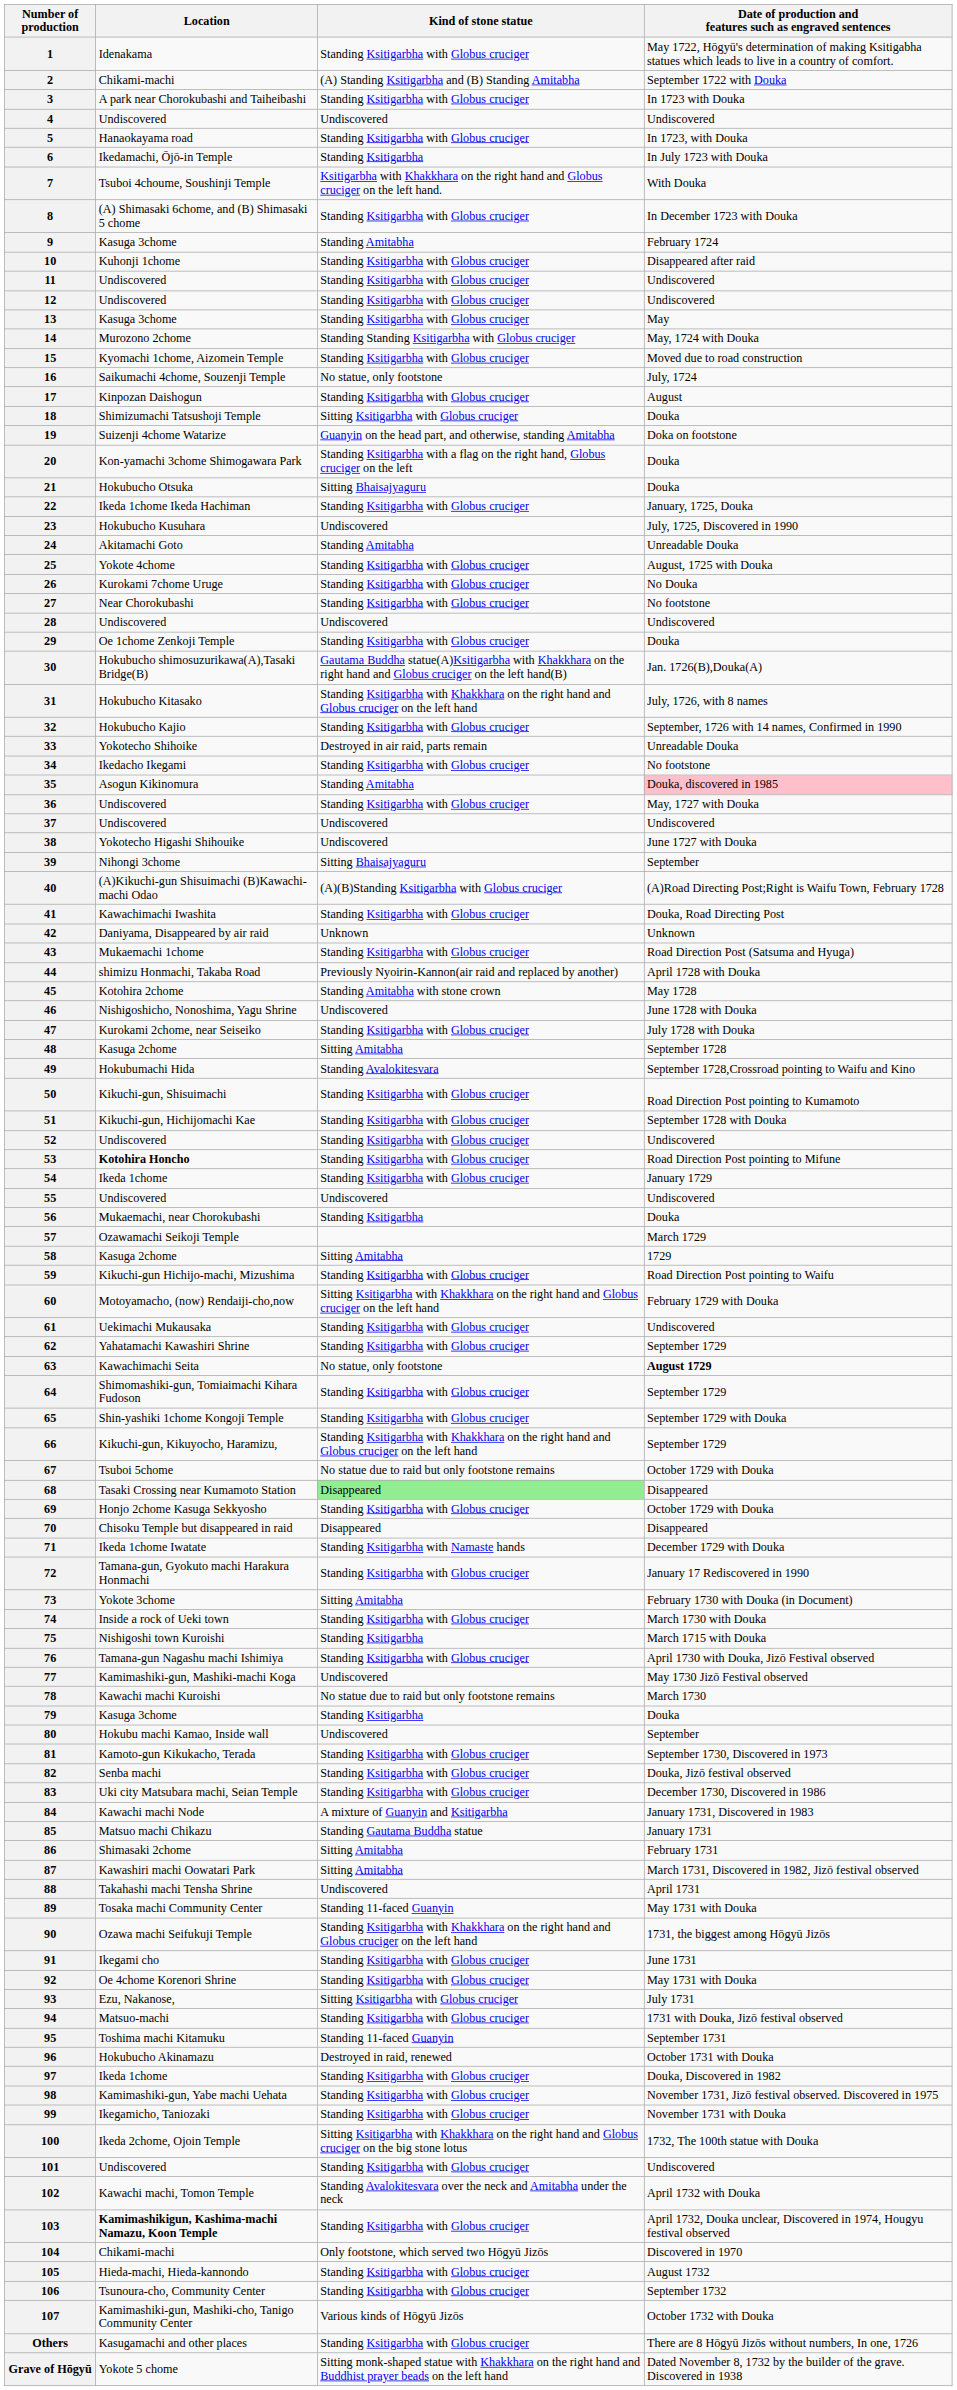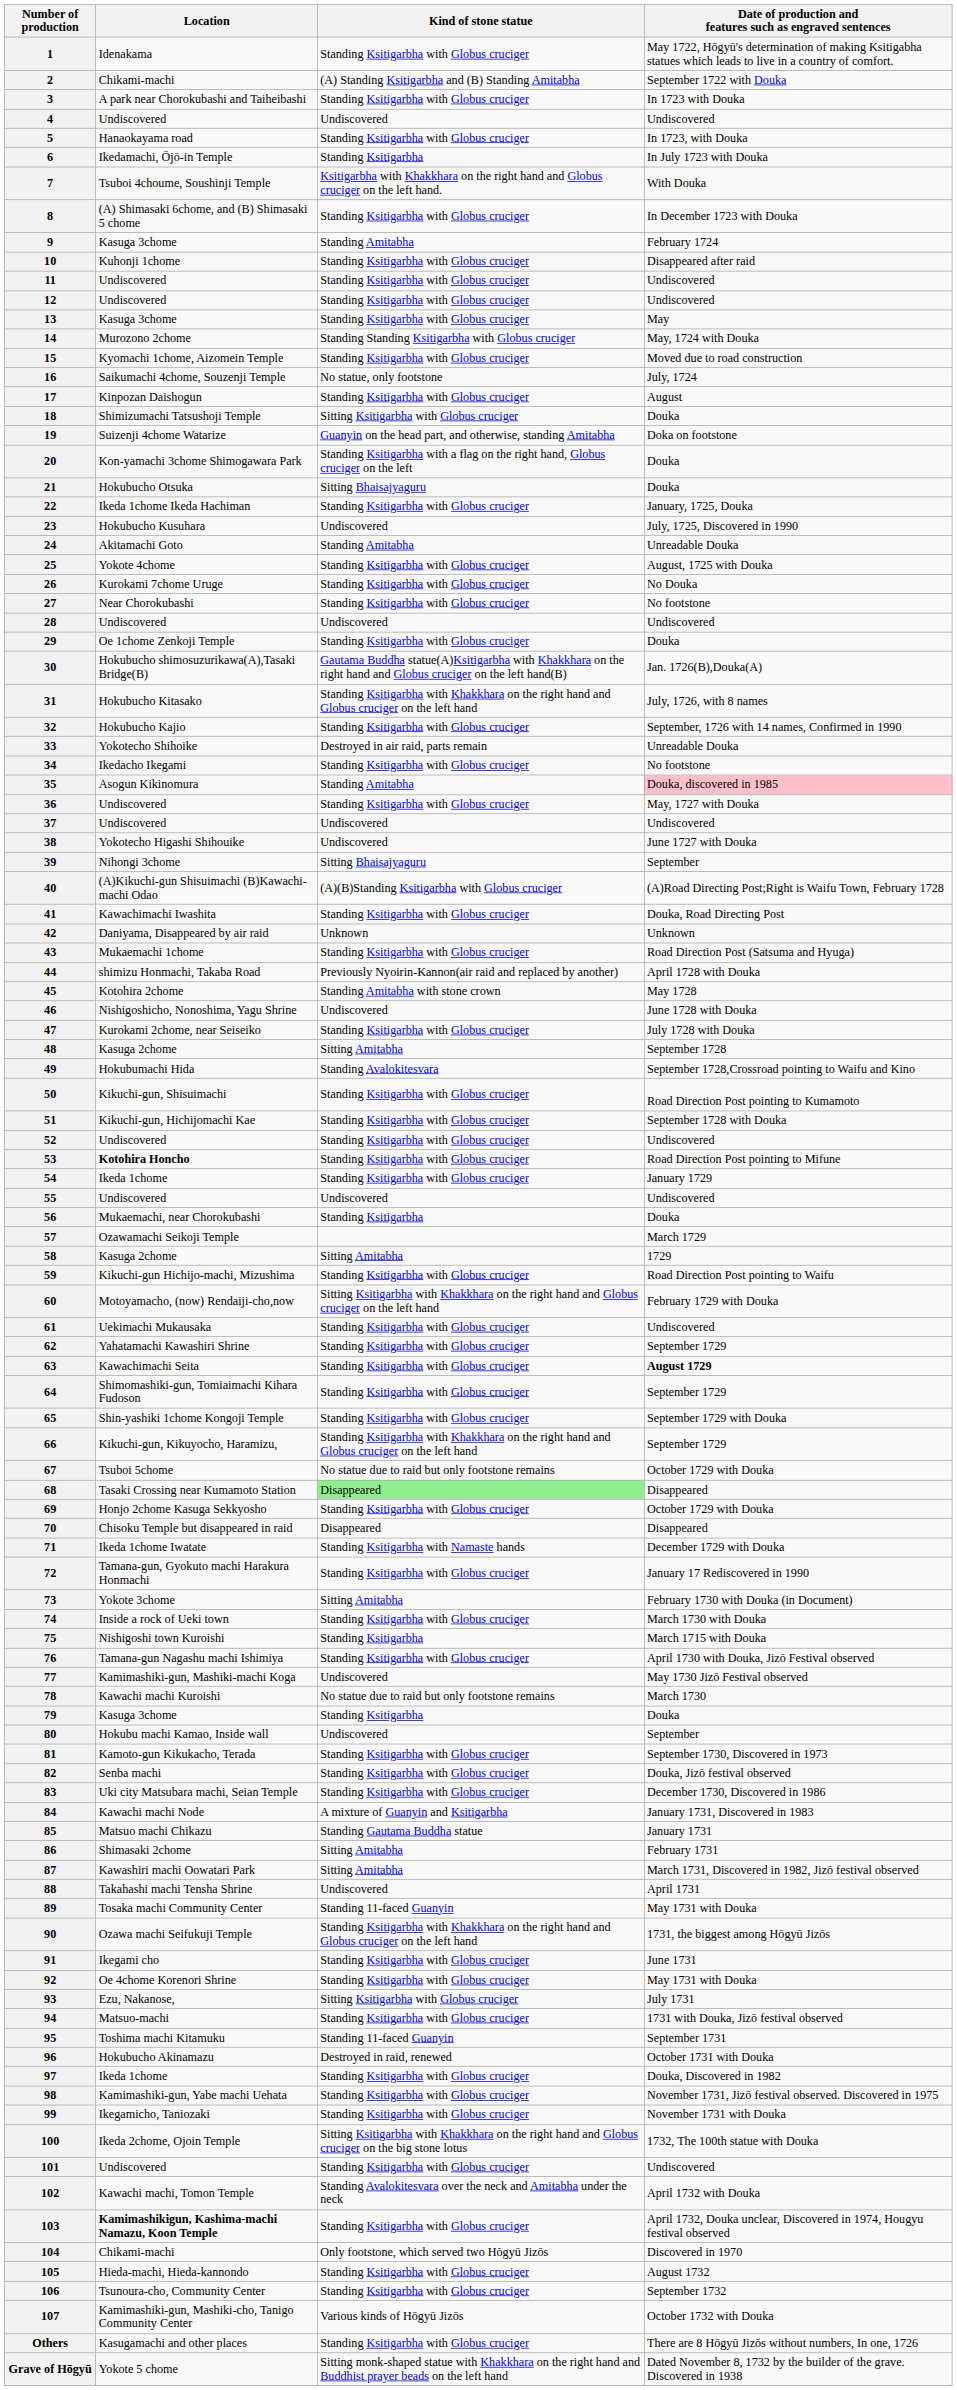63 | Kind of stone statue: No statue, only footstone -> Standing Ksitigarbha with Globus cruciger
